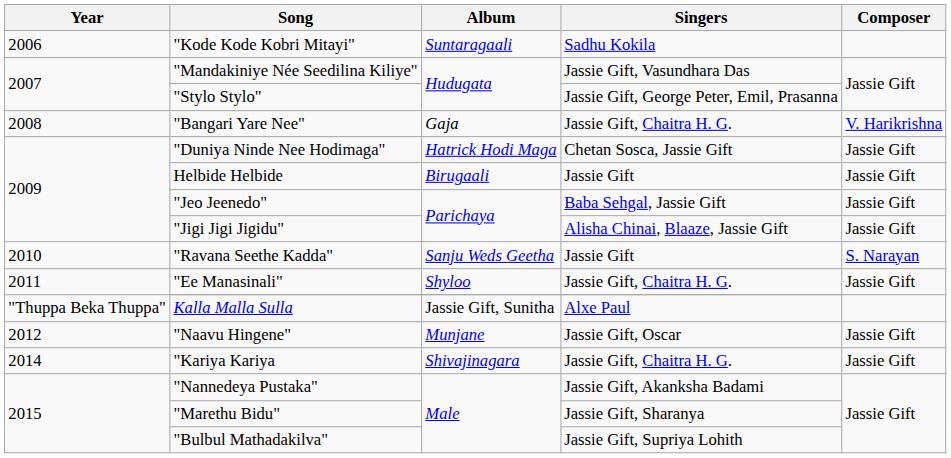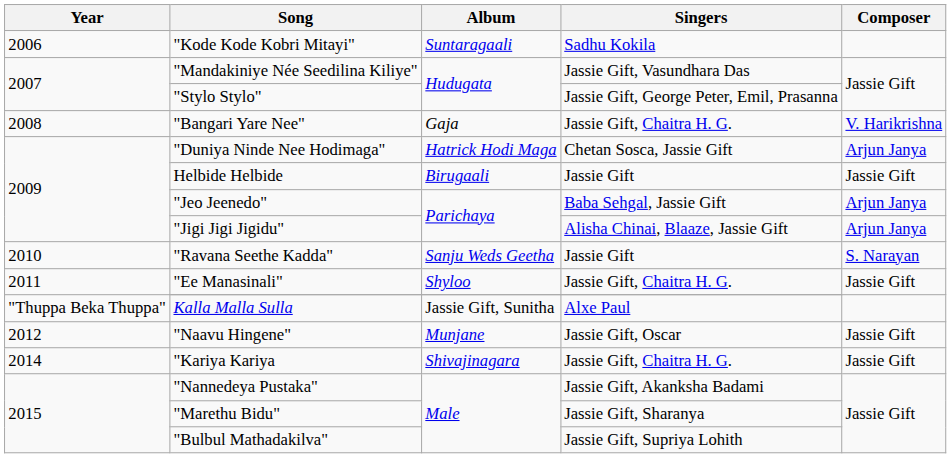"Duniya Ninde Nee Hodimaga" | Composer: Jassie Gift -> Arjun Janya
"Jeo Jeenedo" | Composer: Jassie Gift -> Arjun Janya
"Jigi Jigi Jigidu" | Composer: Jassie Gift -> Arjun Janya
